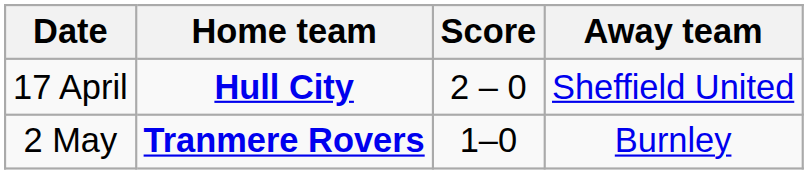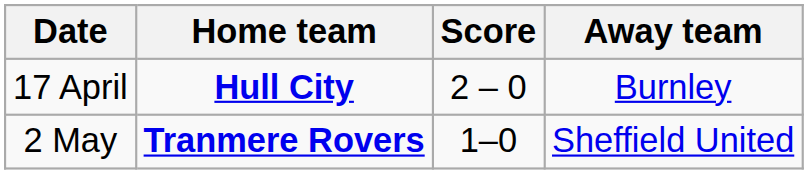17 April | Away team: Sheffield United -> Burnley
2 May | Away team: Burnley -> Sheffield United
